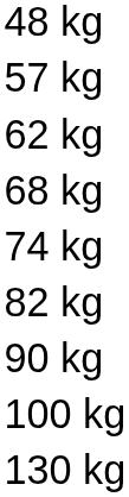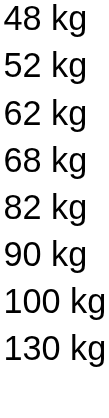+ row: 52 kg
- row: 57 kg
- row: 74 kg
